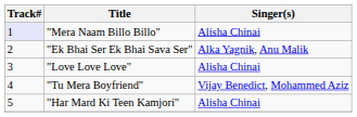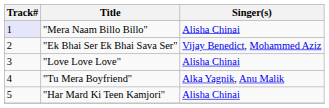"Ek Bhai Ser Ek Bhai Sava Ser" | Singer(s): Alka Yagnik, Anu Malik -> Vijay Benedict, Mohammed Aziz
"Tu Mera Boyfriend" | Singer(s): Vijay Benedict, Mohammed Aziz -> Alka Yagnik, Anu Malik
